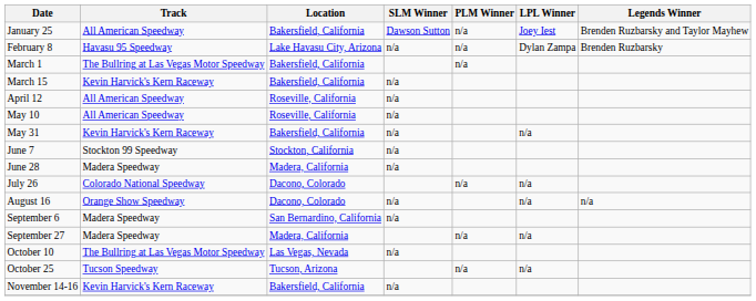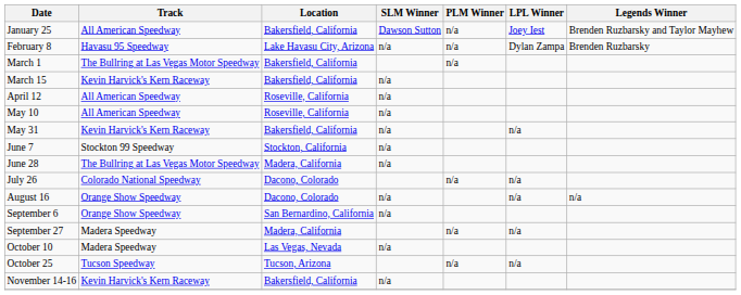June 28 | Track: Madera Speedway -> The Bullring at Las Vegas Motor Speedway
September 6 | Track: Madera Speedway -> Orange Show Speedway
October 10 | Track: The Bullring at Las Vegas Motor Speedway -> Madera Speedway
